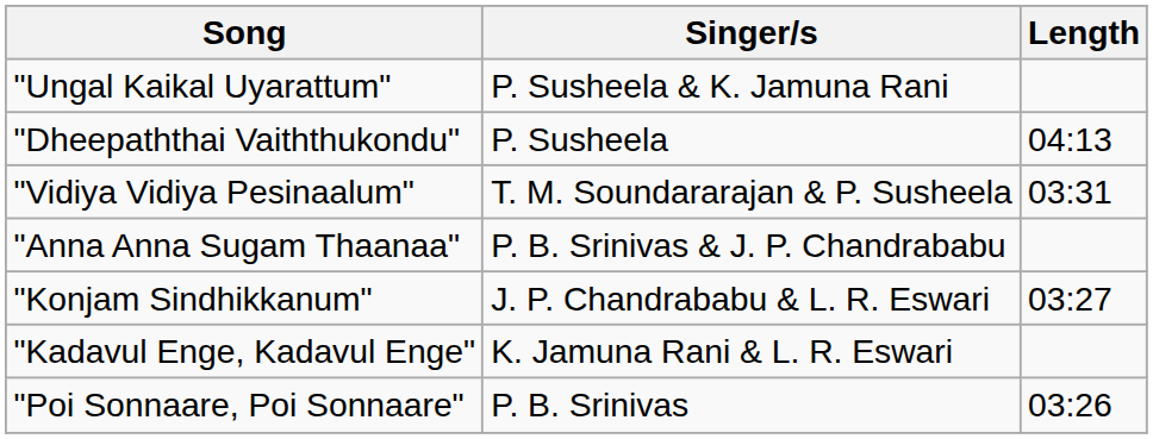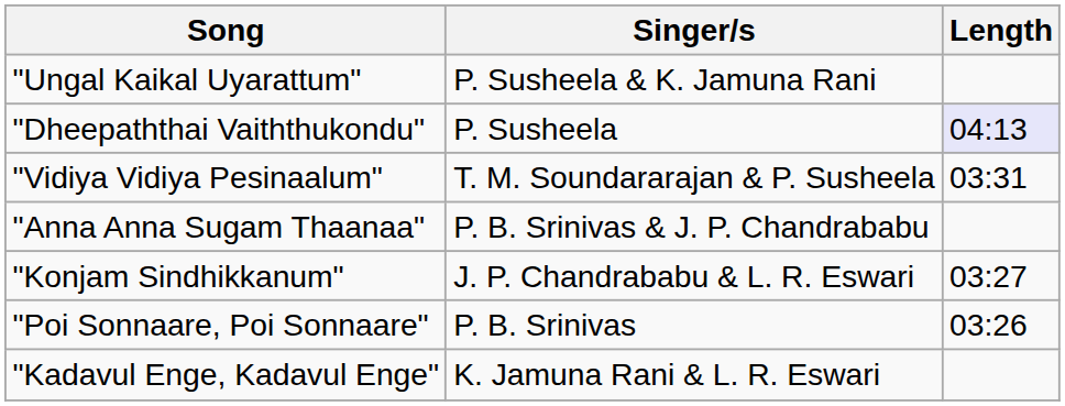"Dheepaththai Vaiththukondu" | Length: no background -> lavender background
rows swapped: "Kadavul Enge, Kadavul Enge" <-> "Poi Sonnaare, Poi Sonnaare"
